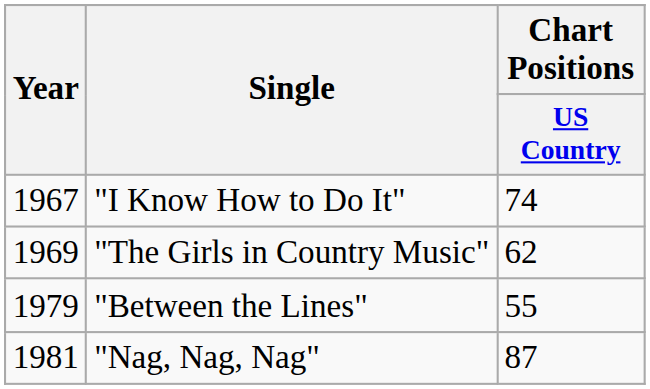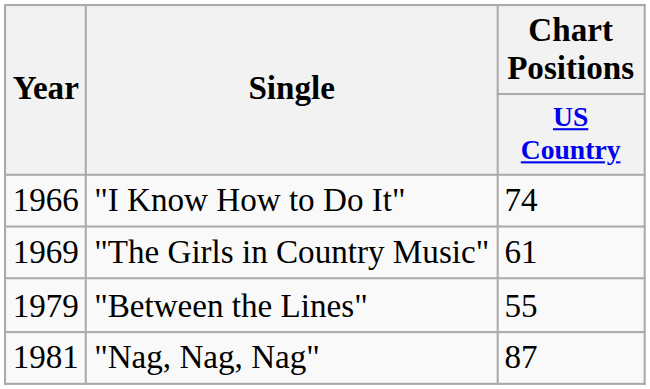"I Know How to Do It" | Year: 1967 -> 1966
"The Girls in Country Music" | Chart Positions / US Country: 62 -> 61
